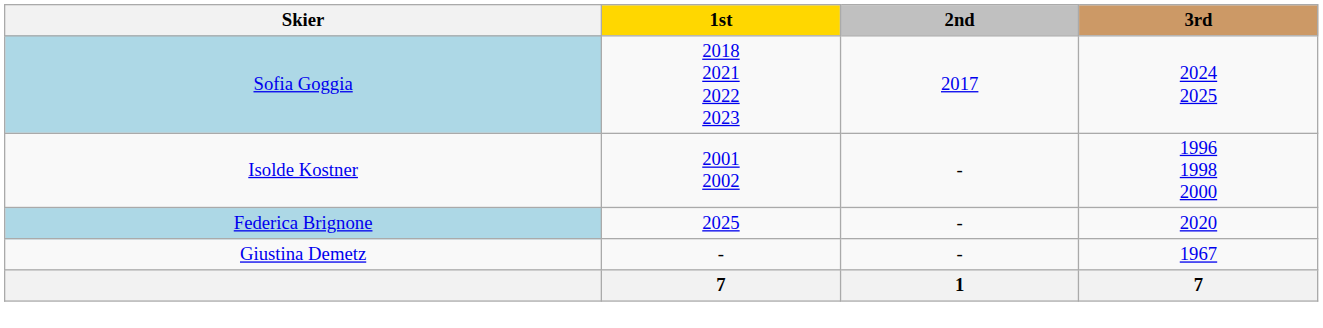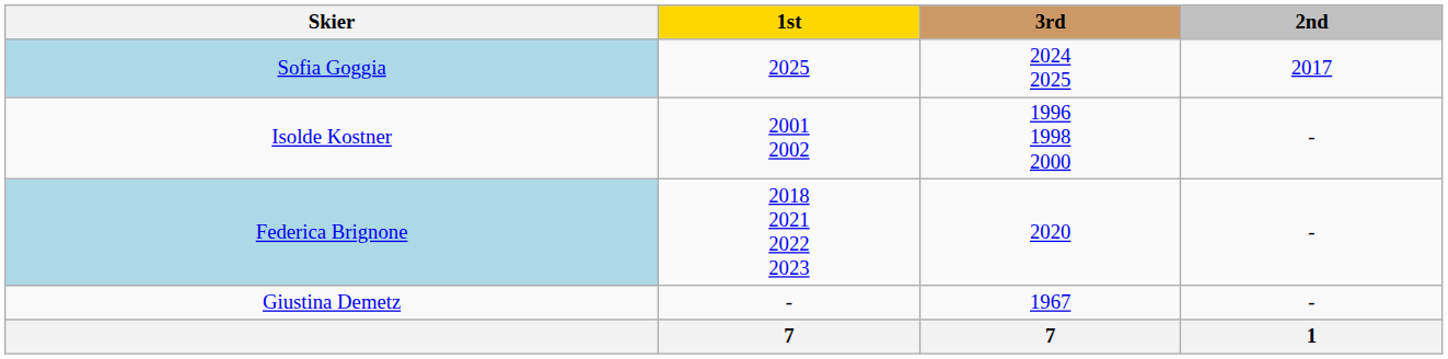columns swapped: 2nd <-> 3rd
Sofia Goggia | 1st: 2018 2021 2022 2023 -> 2025
Federica Brignone | 1st: 2025 -> 2018 2021 2022 2023
